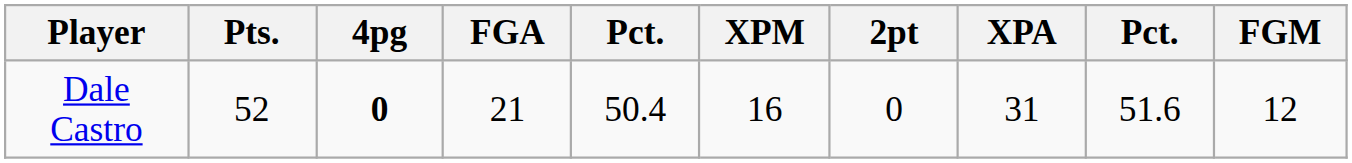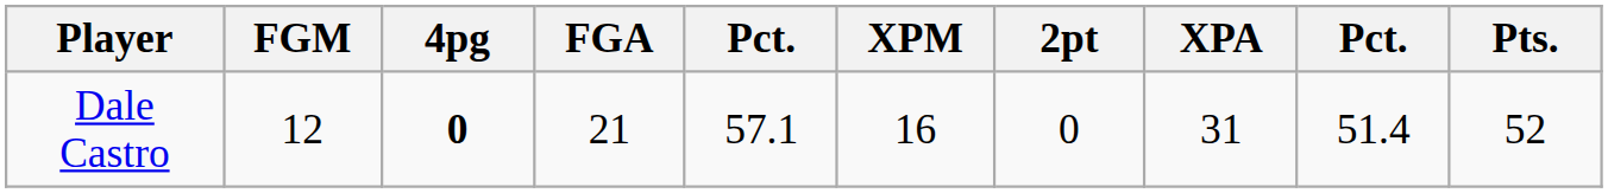columns swapped: FGM <-> Pts.
Dale Castro | column 5: 50.4 -> 57.1
Dale Castro | column 9: 51.6 -> 51.4
